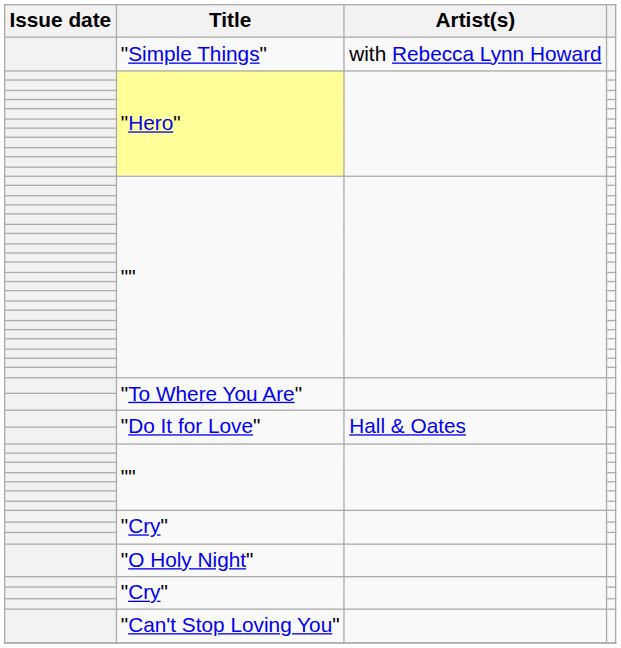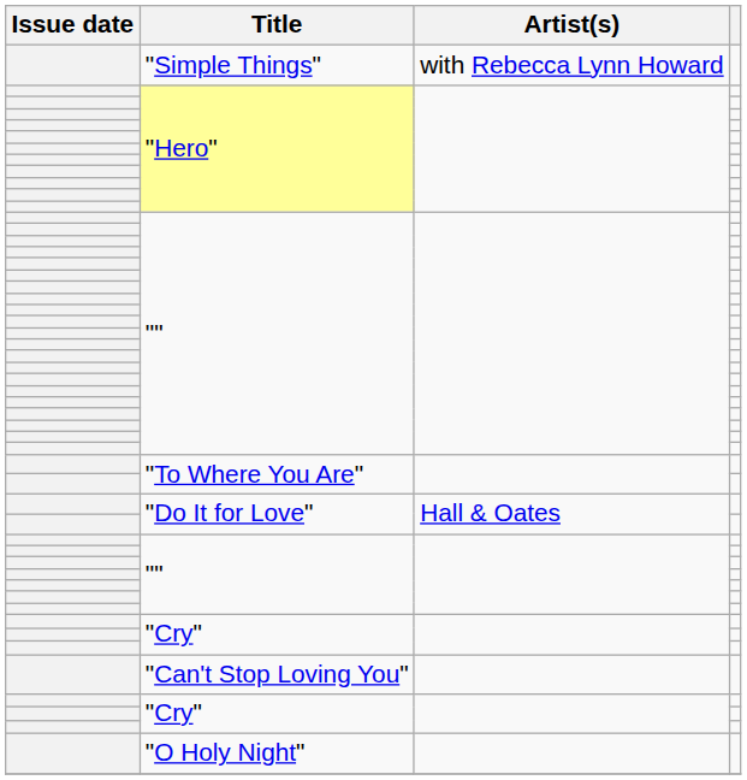rows swapped: "Can't Stop Loving You" <-> "O Holy Night"
